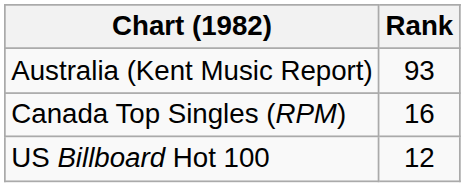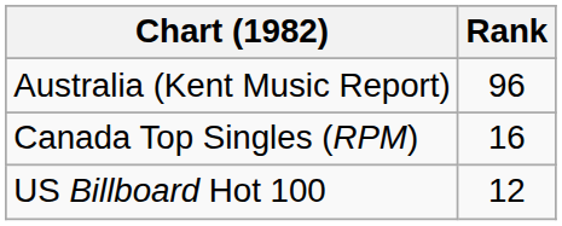Australia (Kent Music Report) | Rank: 93 -> 96
